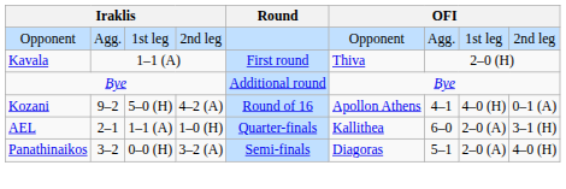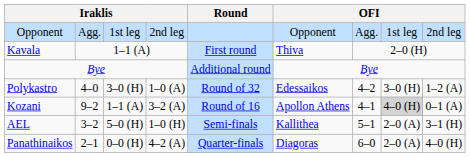+ row: Polykastro | 4–0 | 3–0 (H) | 1–0 (A) | Round of 32 | Edessaikos | 4–2 | 3–0 (H) | 1–2 (A)
Kozani | column 3: 5–0 (H) -> 1–1 (A)
Kozani | column 4: 4–2 (A) -> 3–2 (A)
Kozani | column 8: no background -> lightgrey background
AEL | column 2: 2–1 -> 3–2
AEL | column 3: 1–1 (A) -> 5–0 (H)
AEL | Round: Quarter-finals -> Semi-finals
AEL | column 7: 6–0 -> 5–1
Panathinaikos | column 2: 3–2 -> 2–1
Panathinaikos | column 4: 3–2 (A) -> 4–2 (A)
Panathinaikos | Round: Semi-finals -> Quarter-finals
Panathinaikos | column 7: 5–1 -> 6–0
